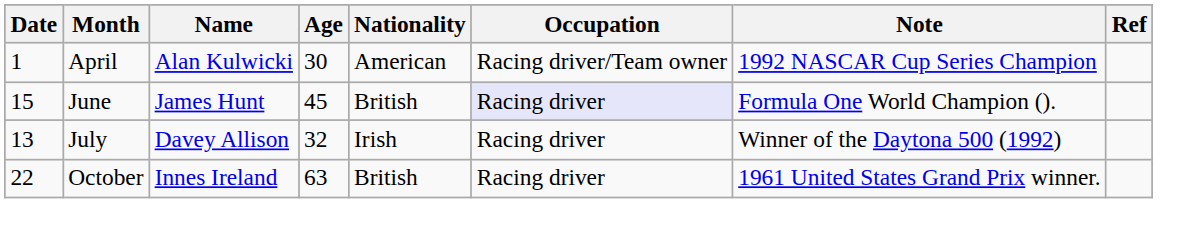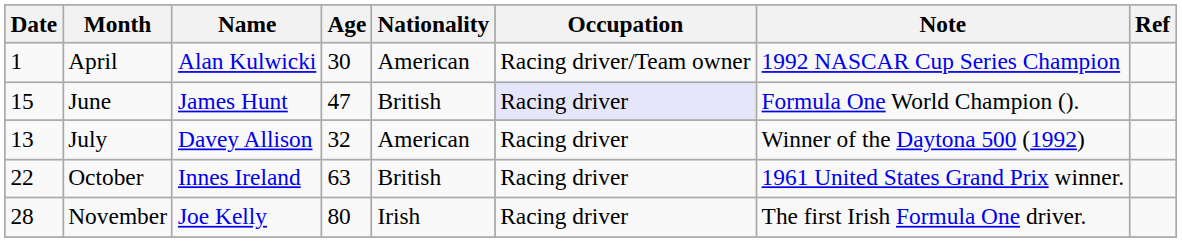June | Age: 45 -> 47
July | Nationality: Irish -> American
+ row: 28 | November | Joe Kelly | 80 | Irish | Racing driver | The first Irish Formula One driver.
